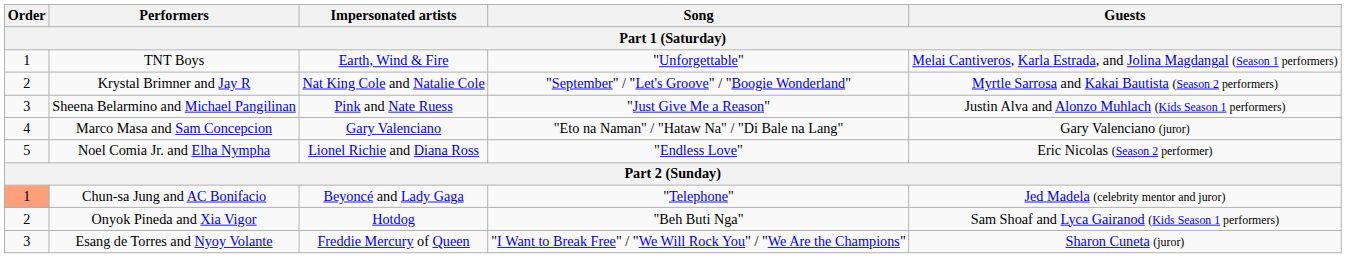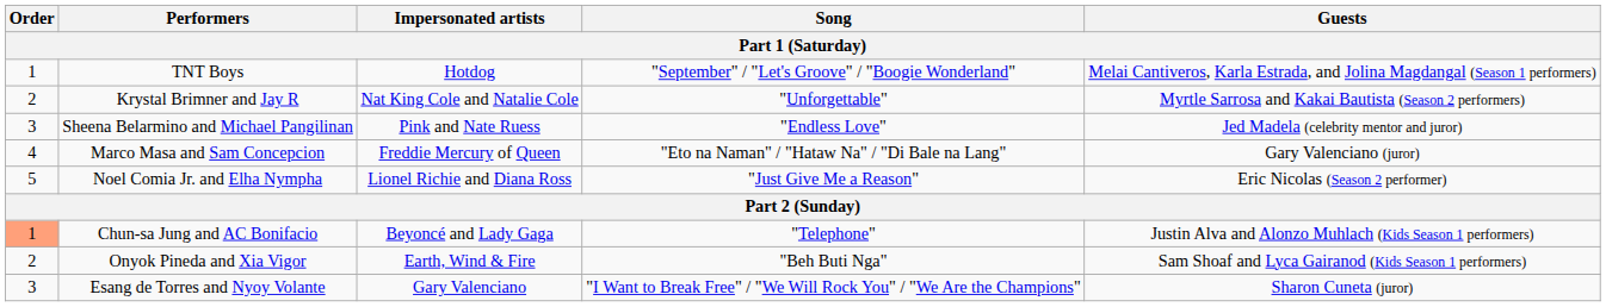TNT Boys | Impersonated artists: Earth, Wind & Fire -> Hotdog
TNT Boys | Song: "Unforgettable" -> "September" / "Let's Groove" / "Boogie Wonderland"
Krystal Brimner and Jay R | Song: "September" / "Let's Groove" / "Boogie Wonderland" -> "Unforgettable"
Sheena Belarmino and Michael Pangilinan | Song: "Just Give Me a Reason" -> "Endless Love"
Sheena Belarmino and Michael Pangilinan | Guests: Justin Alva and Alonzo Muhlach (Kids Season 1 performers) -> Jed Madela (celebrity mentor and juror)
Marco Masa and Sam Concepcion | Impersonated artists: Gary Valenciano -> Freddie Mercury of Queen
Noel Comia Jr. and Elha Nympha | Song: "Endless Love" -> "Just Give Me a Reason"
Chun-sa Jung and AC Bonifacio | Guests: Jed Madela (celebrity mentor and juror) -> Justin Alva and Alonzo Muhlach (Kids Season 1 performers)
Onyok Pineda and Xia Vigor | Impersonated artists: Hotdog -> Earth, Wind & Fire
Esang de Torres and Nyoy Volante | Impersonated artists: Freddie Mercury of Queen -> Gary Valenciano
